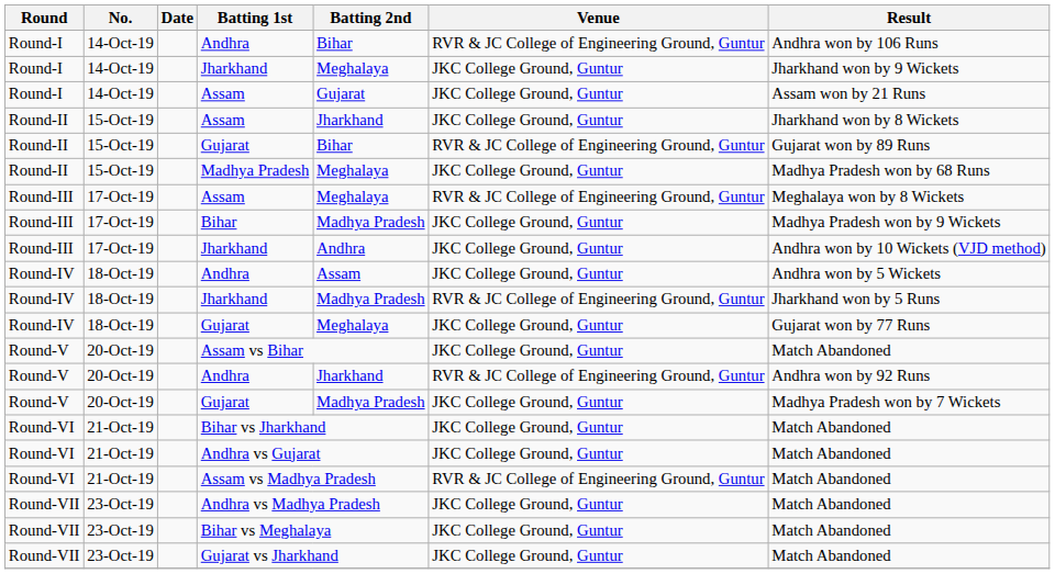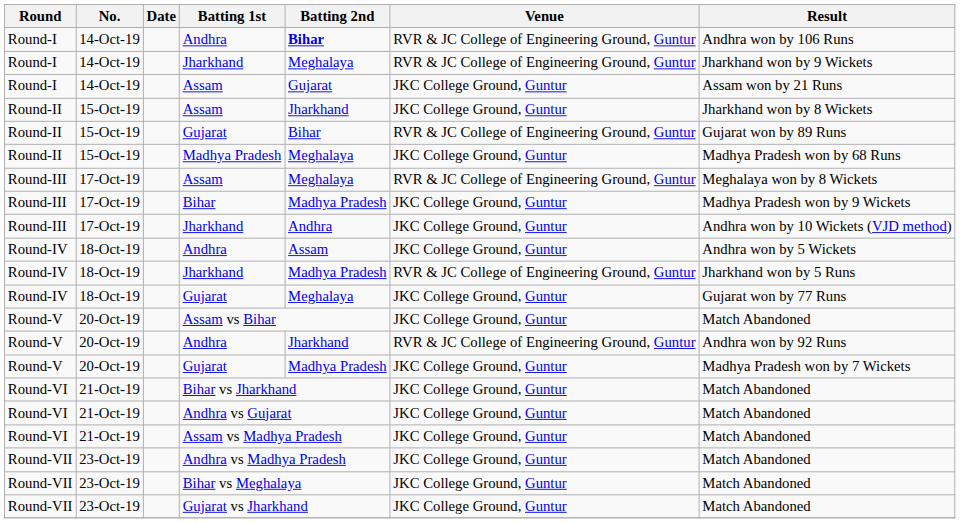Round-I / Andhra | Batting 2nd: normal -> bold
Round-I / Jharkhand | Venue: JKC College Ground, Guntur -> RVR & JC College of Engineering Ground, Guntur
Assam vs Madhya Pradesh | Venue: RVR & JC College of Engineering Ground, Guntur -> JKC College Ground, Guntur
